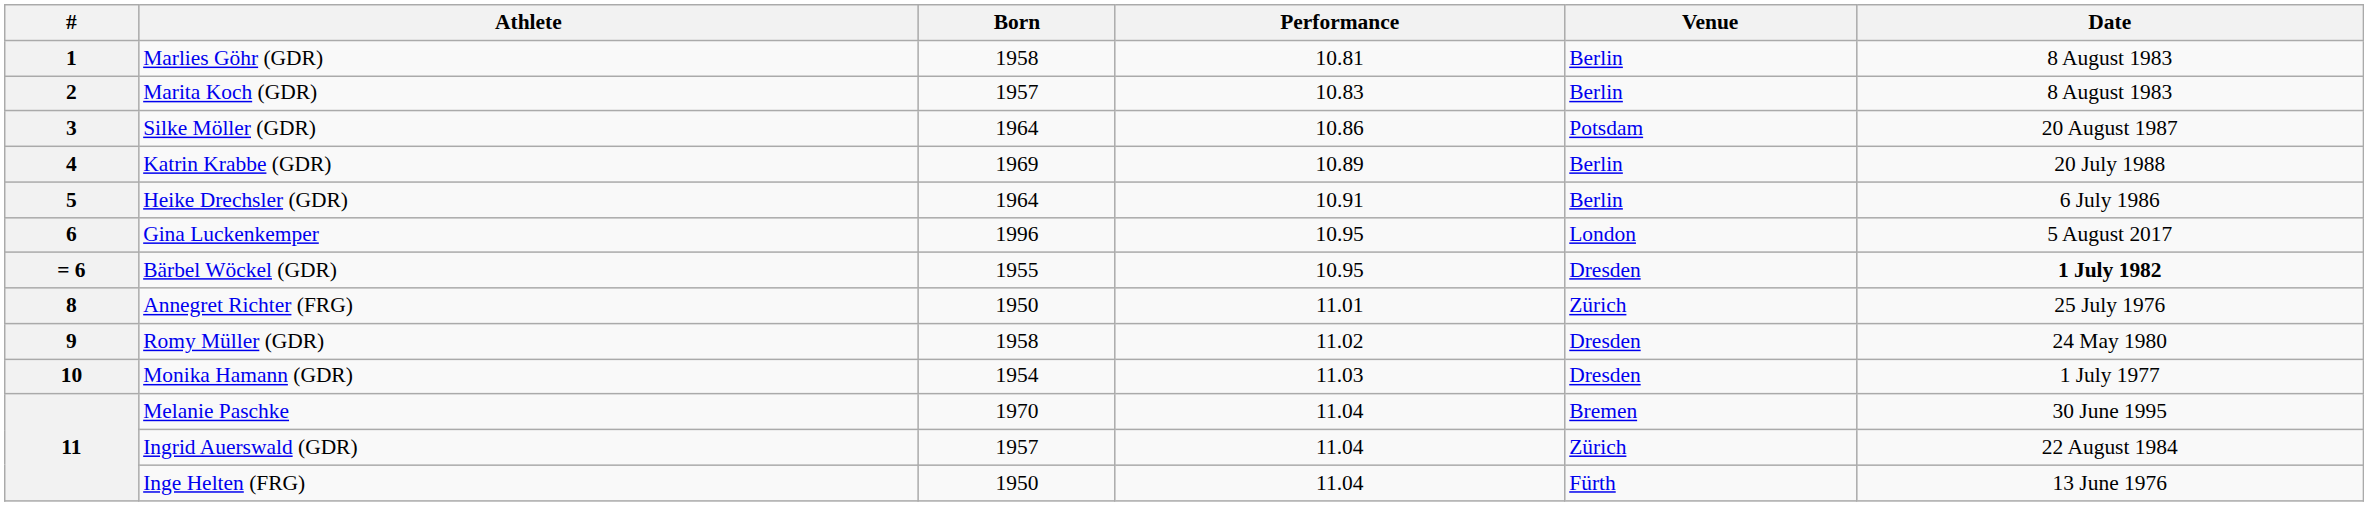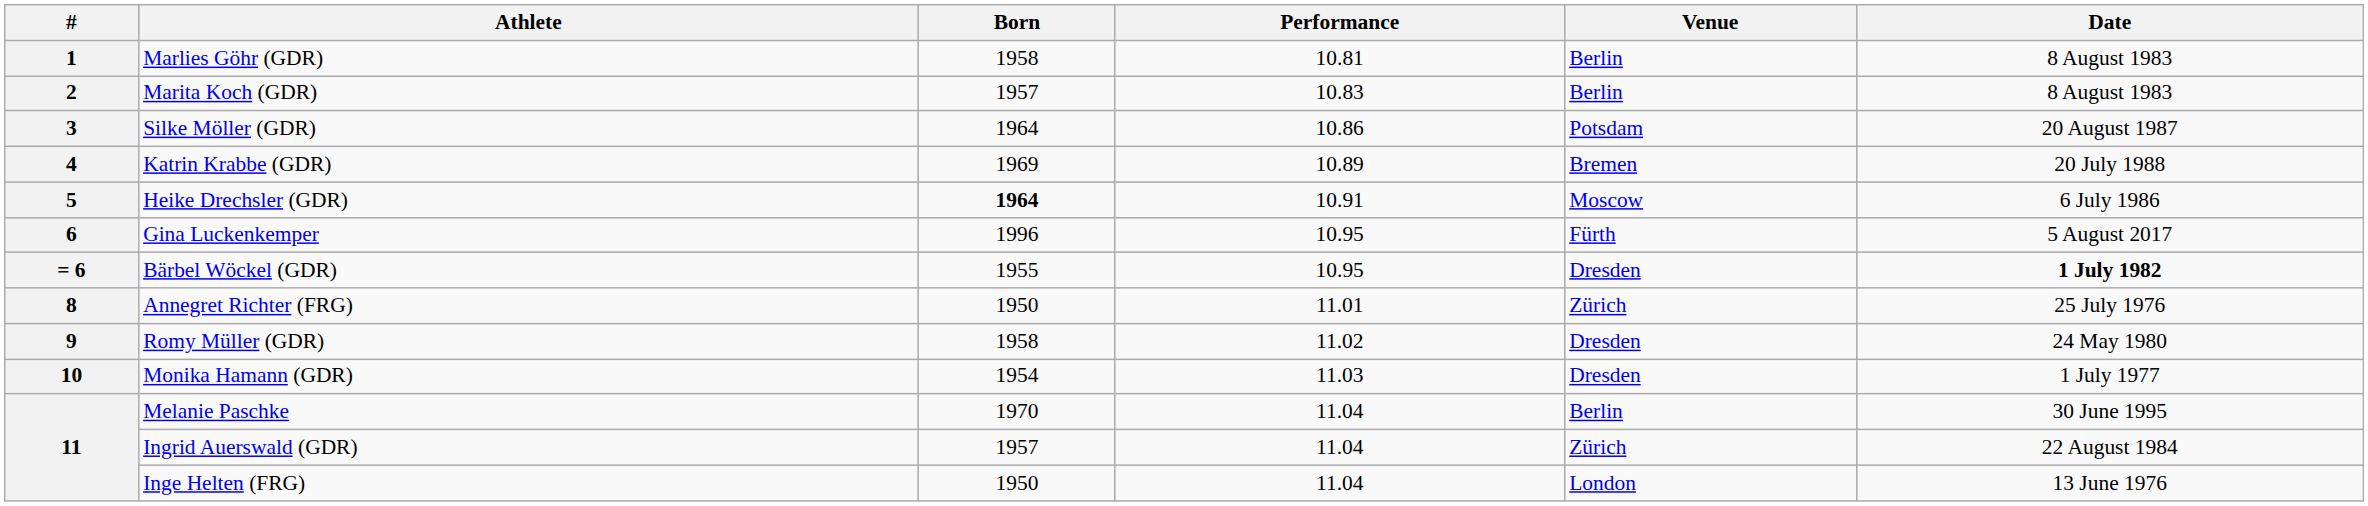Katrin Krabbe (GDR) | Venue: Berlin -> Bremen
Heike Drechsler (GDR) | Born: normal -> bold
Heike Drechsler (GDR) | Venue: Berlin -> Moscow
Gina Luckenkemper | Venue: London -> Fürth
Melanie Paschke | Venue: Bremen -> Berlin
Inge Helten (FRG) | Venue: Fürth -> London
